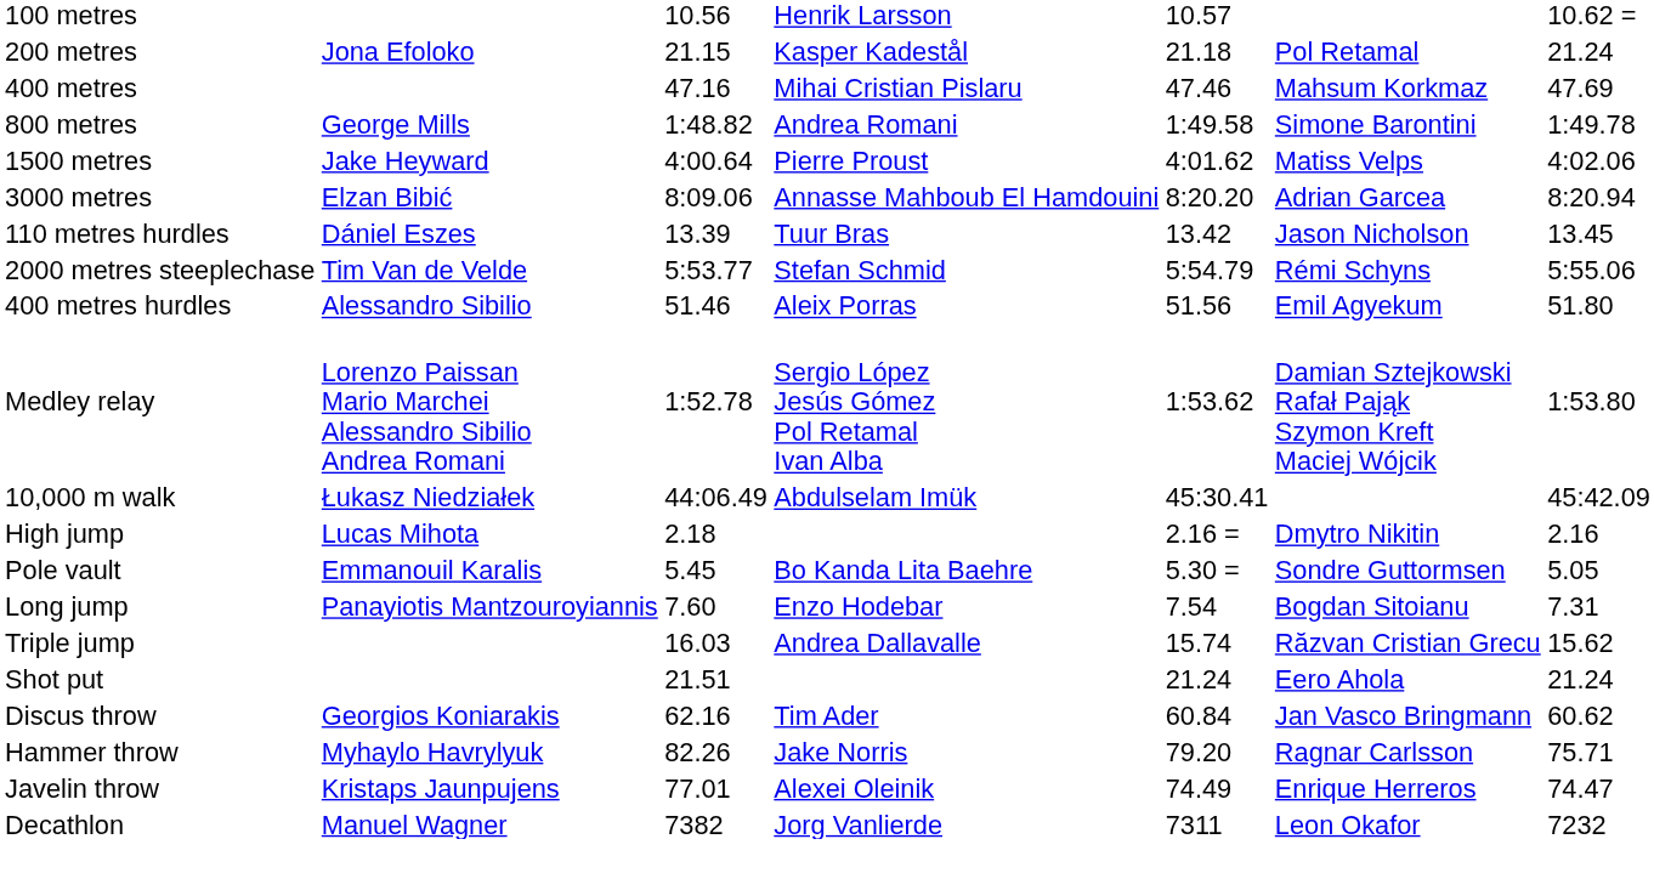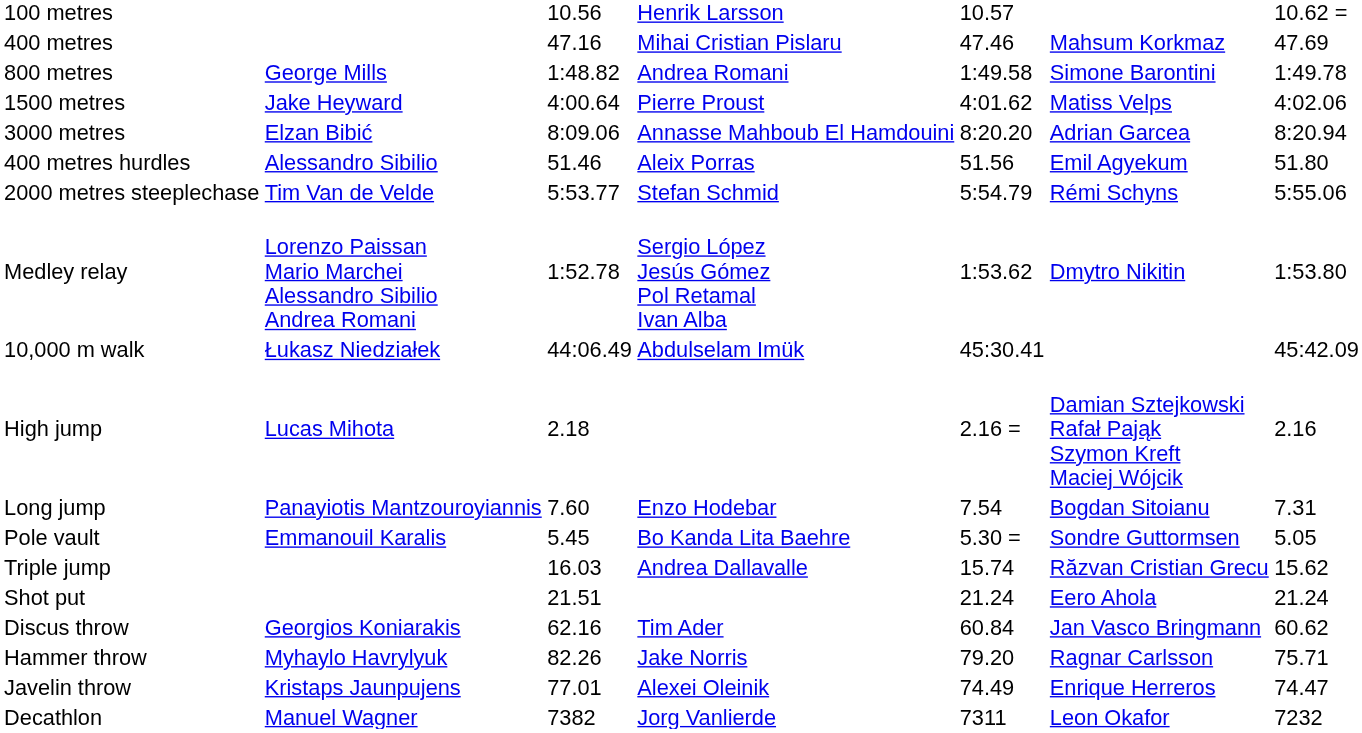- row: 200 metres | Jona Efoloko | 21.15 | Kasper Kadestål | 21.18 | Pol Retamal | 21.24
- row: 110 metres hurdles | Dániel Eszes | 13.39 | Tuur Bras | 13.42 | Jason Nicholson | 13.45
rows swapped: 400 metres hurdles <-> 2000 metres steeplechase
Medley relay | column 6: Damian Sztejkowski Rafał Pająk Szymon Kreft Maciej Wójcik -> Dmytro Nikitin
High jump | column 6: Dmytro Nikitin -> Damian Sztejkowski Rafał Pająk Szymon Kreft Maciej Wójcik
rows swapped: Pole vault <-> Long jump
